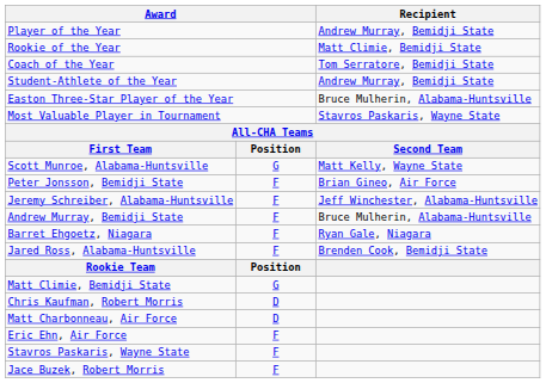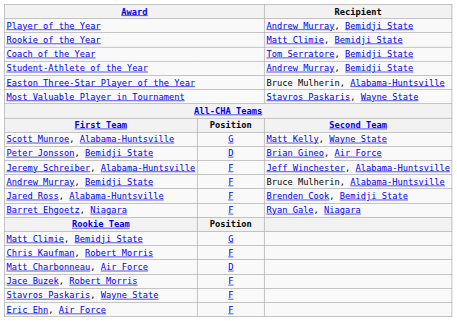Peter Jonsson, Bemidji State | column 2: F -> D
rows swapped: Jared Ross, Alabama-Huntsville <-> Barret Ehgoetz, Niagara
Chris Kaufman, Robert Morris | column 2: D -> F
rows swapped: Eric Ehn, Air Force <-> Jace Buzek, Robert Morris
